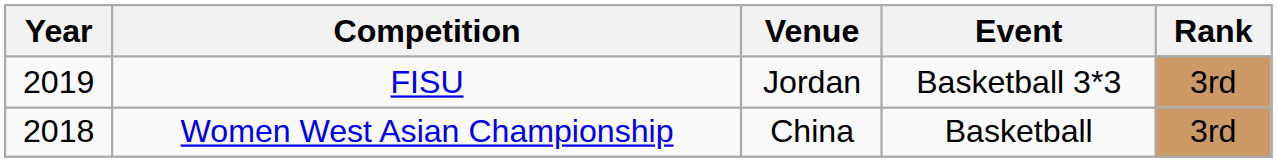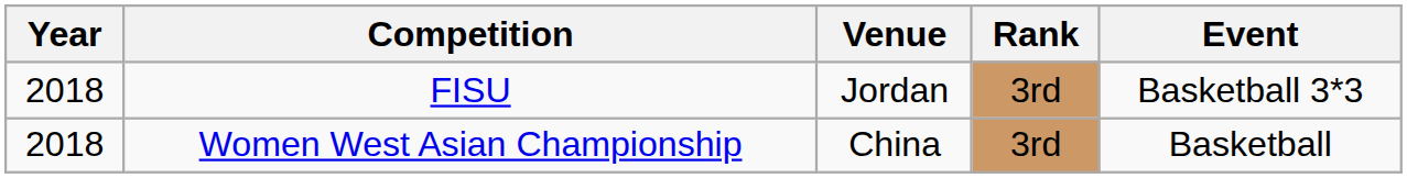columns swapped: Rank <-> Event
FISU | Year: 2019 -> 2018
